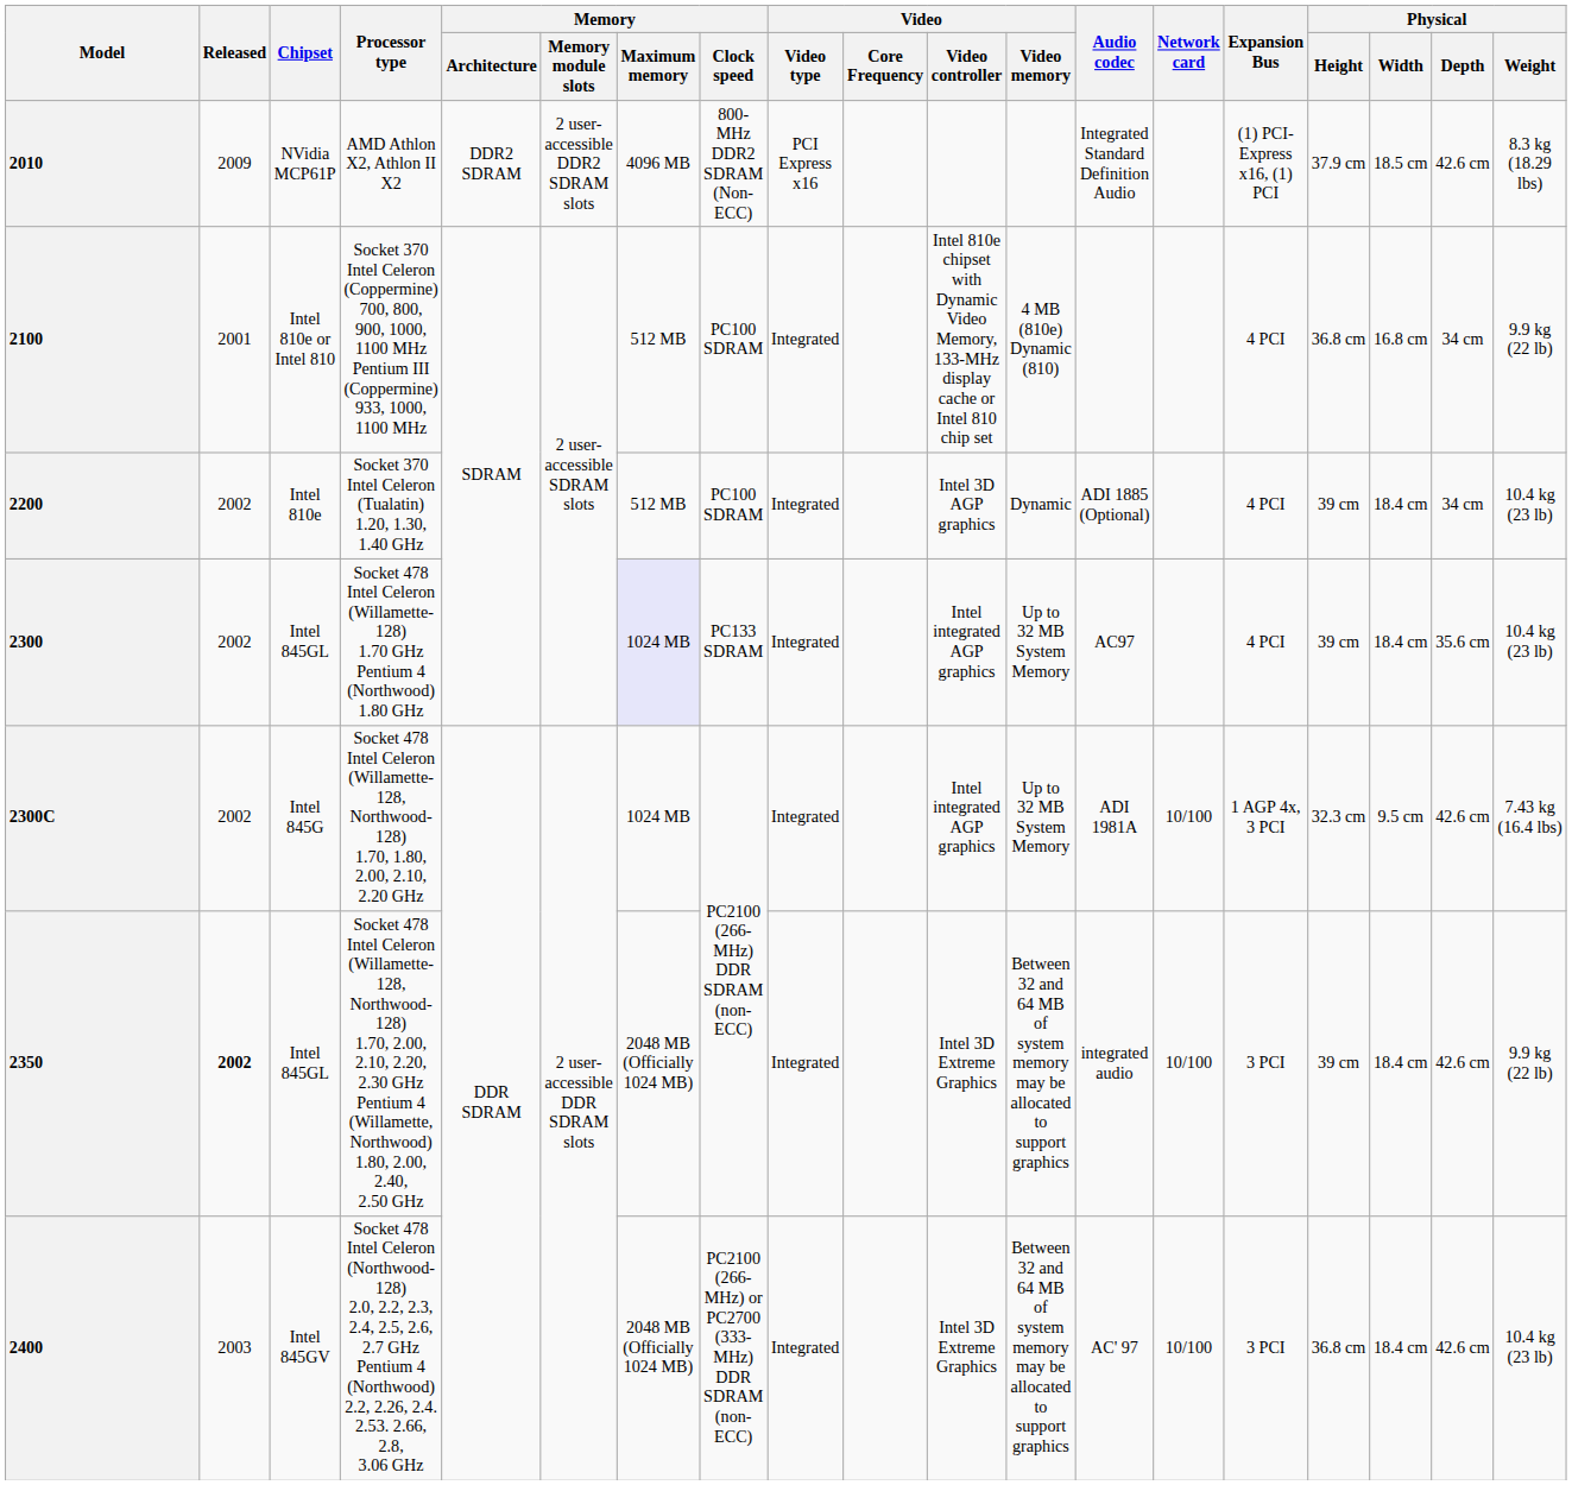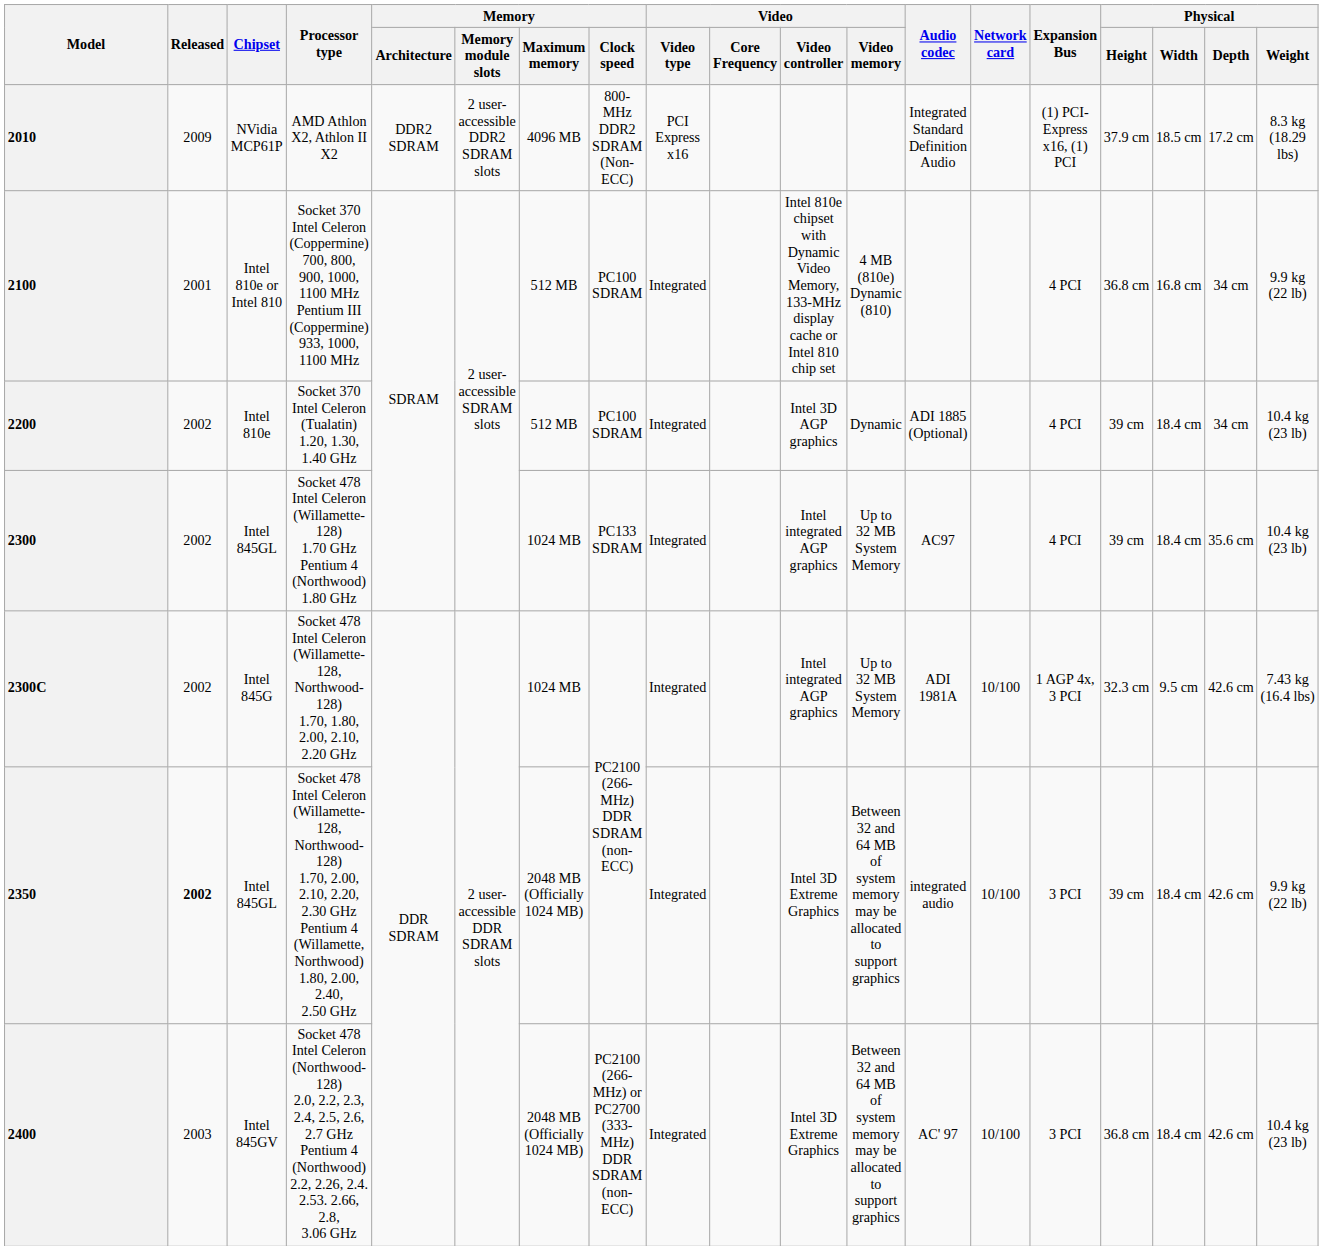2010 | Physical / Depth: 42.6 cm -> 17.2 cm
2300 | Memory / Maximum memory: lavender background -> no background
